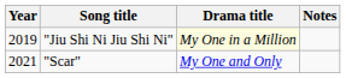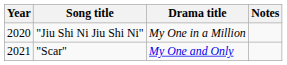"Jiu Shi Ni Jiu Shi Ni" | Year: 2019 -> 2020
"Jiu Shi Ni Jiu Shi Ni" | Drama title: lightyellow background -> no background
